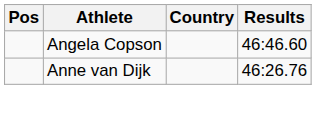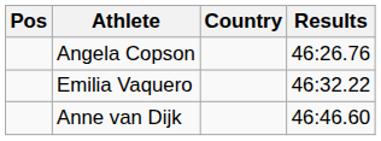Angela Copson | Results: 46:46.60 -> 46:26.76
+ row: Emilia Vaquero | 46:32.22
Anne van Dijk | Results: 46:26.76 -> 46:46.60
